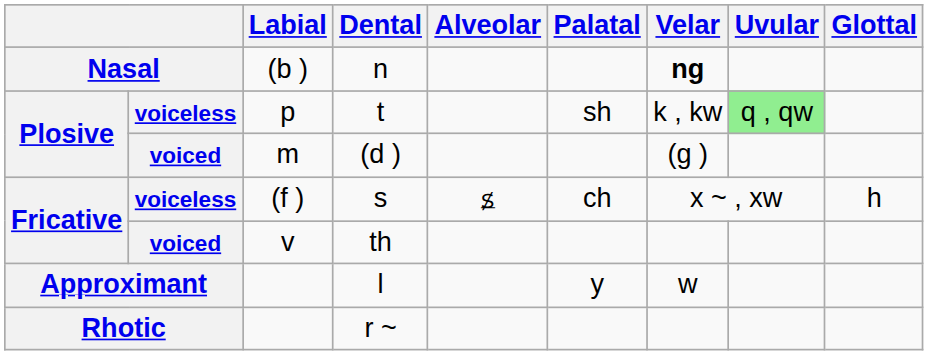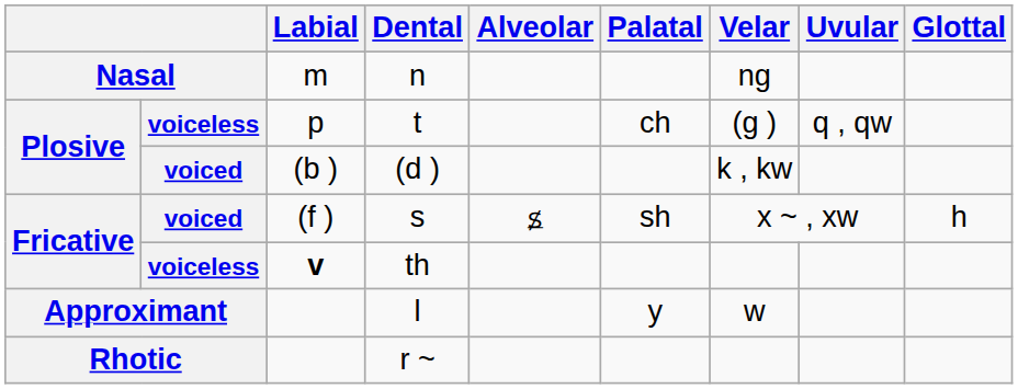n | Labial: (b ) -> m
n | Velar: bold -> normal
t | Palatal: sh -> ch
t | Velar: k , kw -> (g )
t | Uvular: lightgreen background -> no background
(d ) | Labial: m -> (b )
(d ) | Velar: (g ) -> k , kw
s | column 2: voiceless -> voiced
s | Palatal: ch -> sh
th | column 2: voiced -> voiceless
th | Labial: normal -> bold
